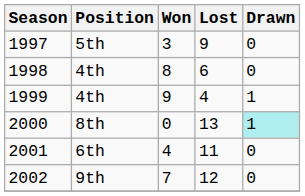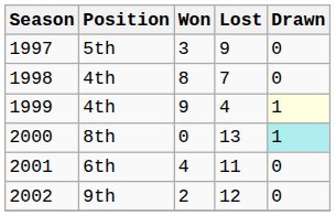1998 | Lost: 6 -> 7
1999 | Drawn: no background -> lightyellow background
2002 | Won: 7 -> 2
